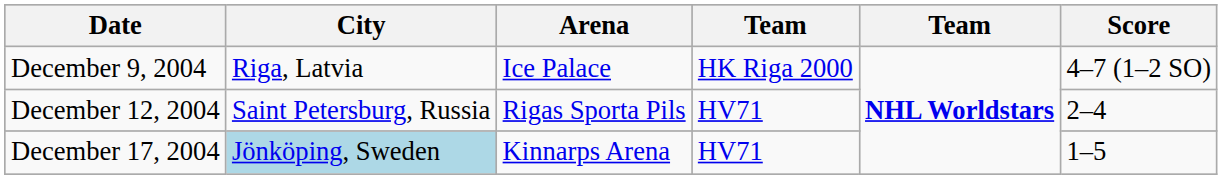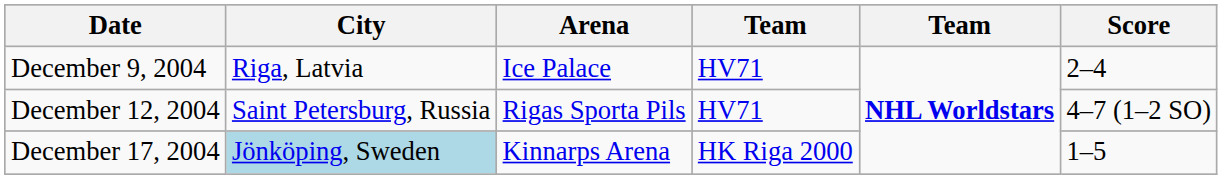December 9, 2004 | column 4: HK Riga 2000 -> HV71
December 9, 2004 | Score: 4–7 (1–2 SO) -> 2–4
December 12, 2004 | Score: 2–4 -> 4–7 (1–2 SO)
December 17, 2004 | column 4: HV71 -> HK Riga 2000
